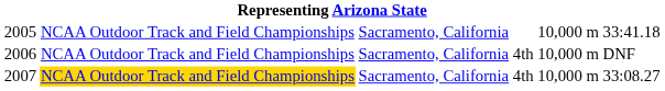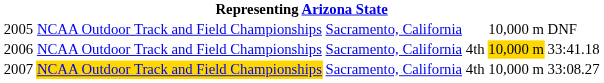2005 | column 6: 33:41.18 -> DNF
2006 | column 5: no background -> gold background
2006 | column 6: DNF -> 33:41.18
